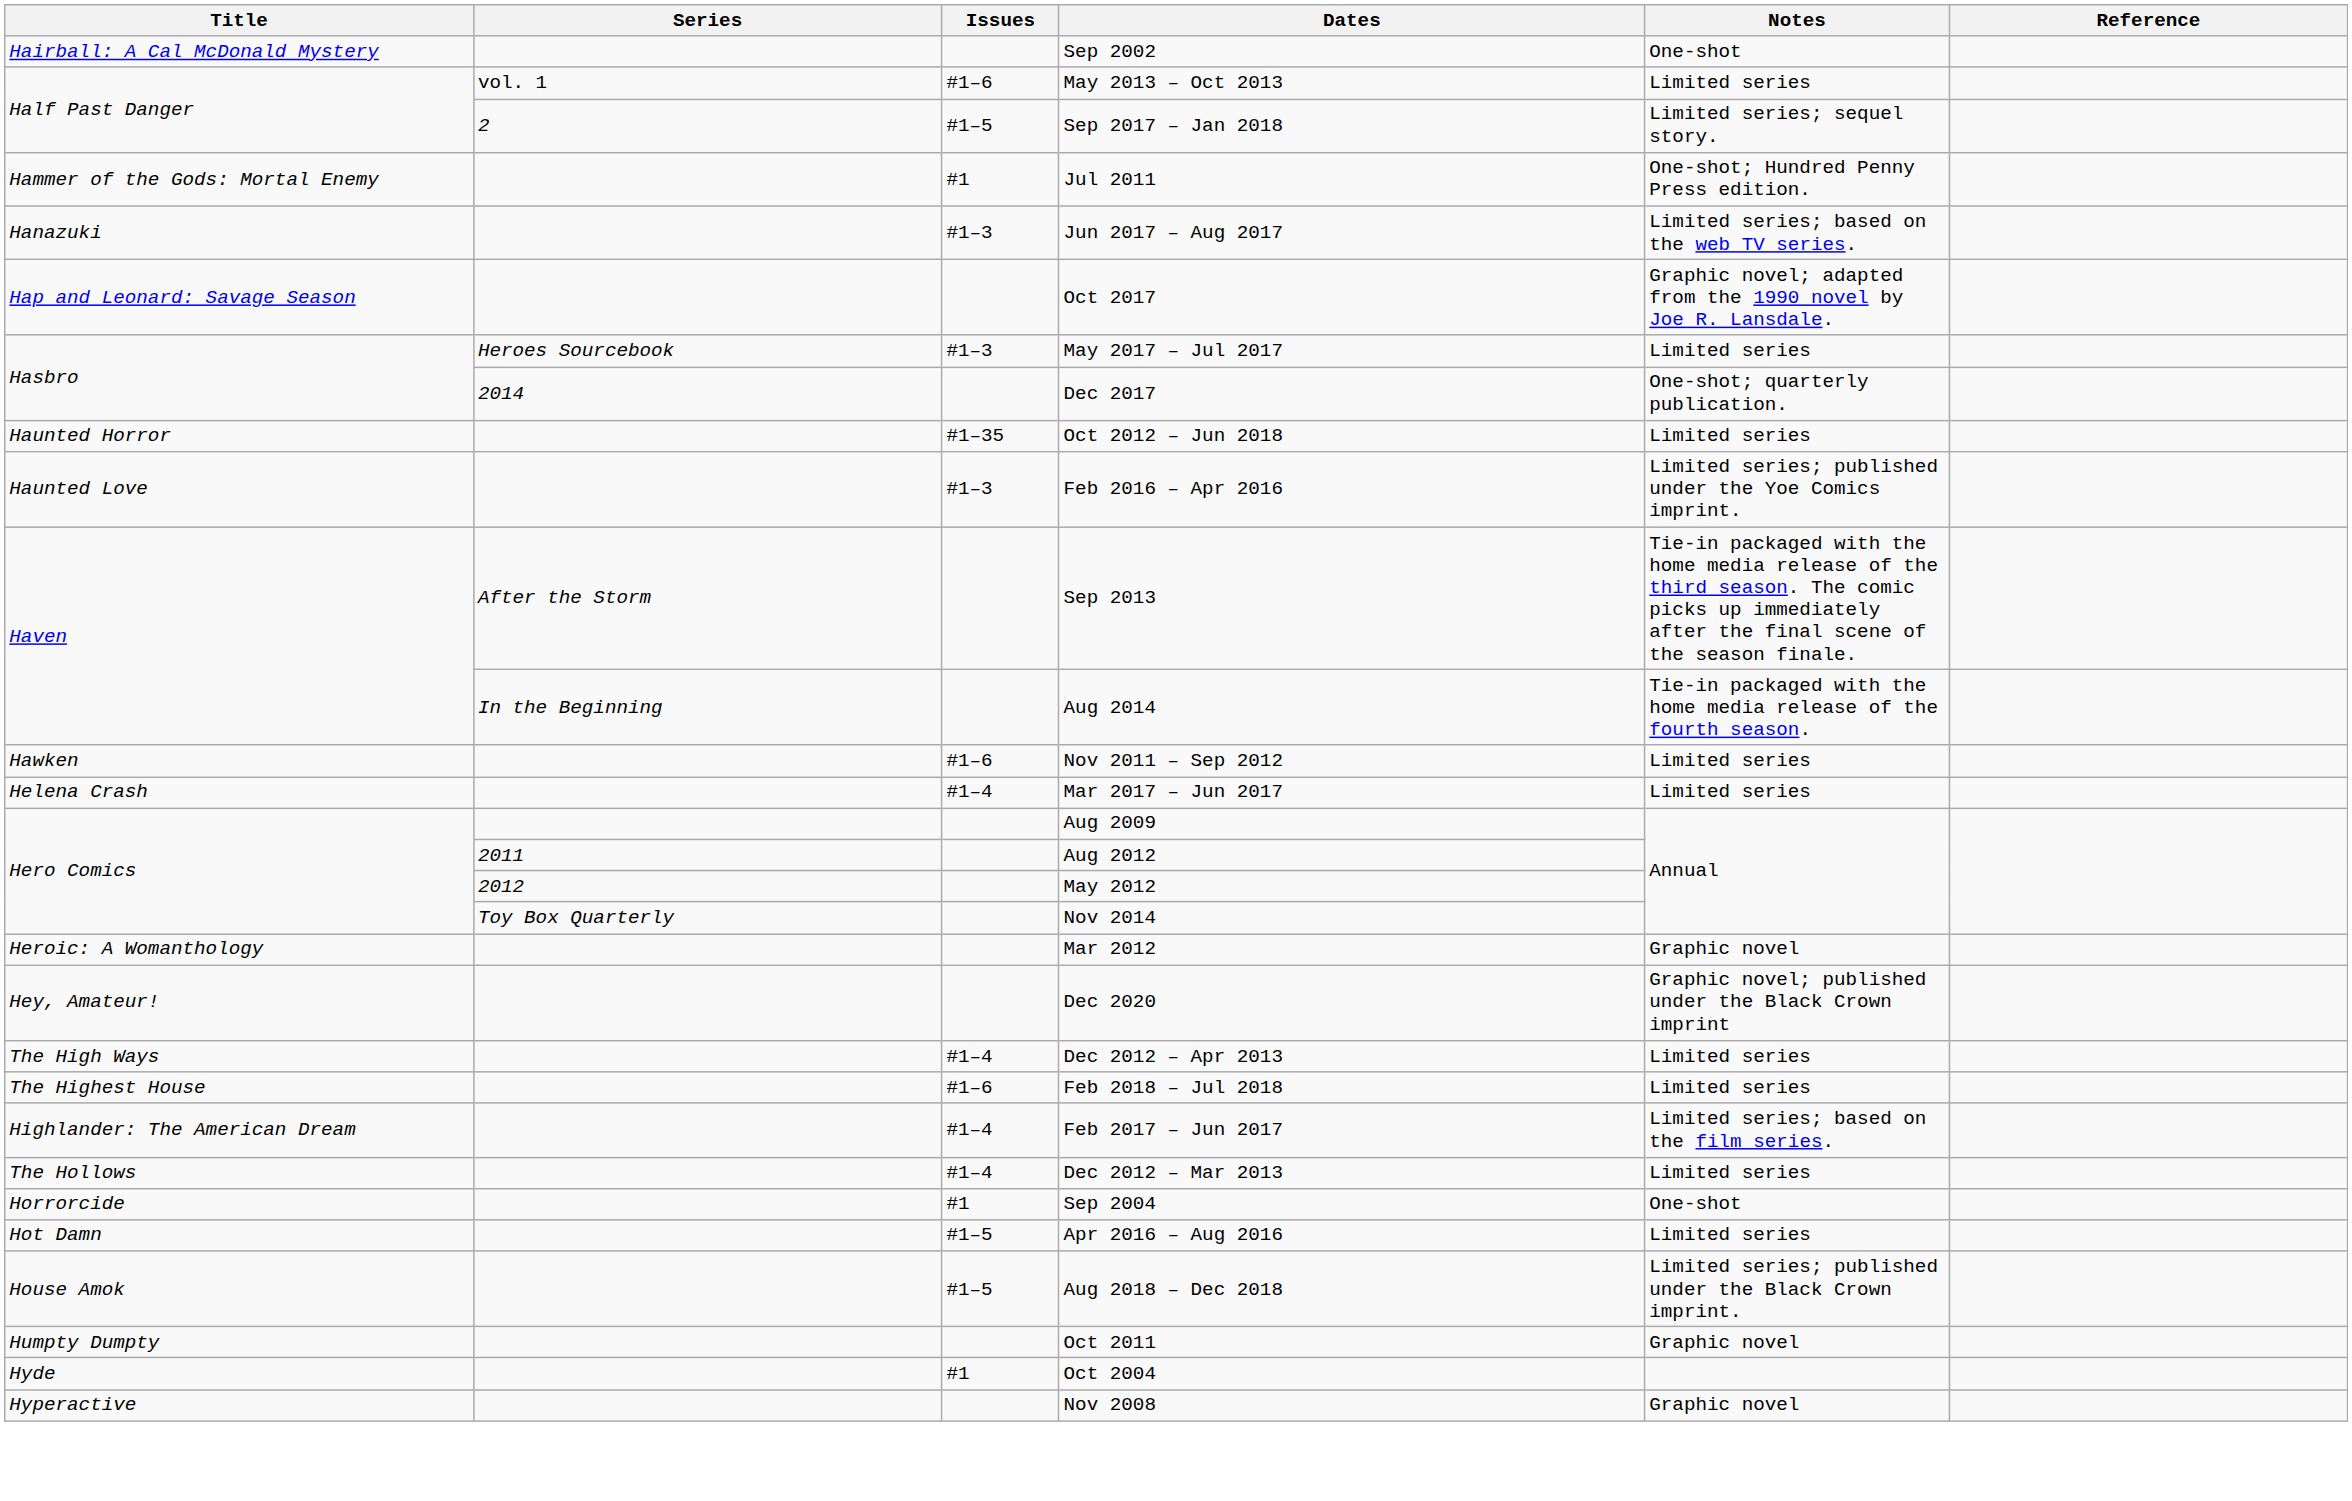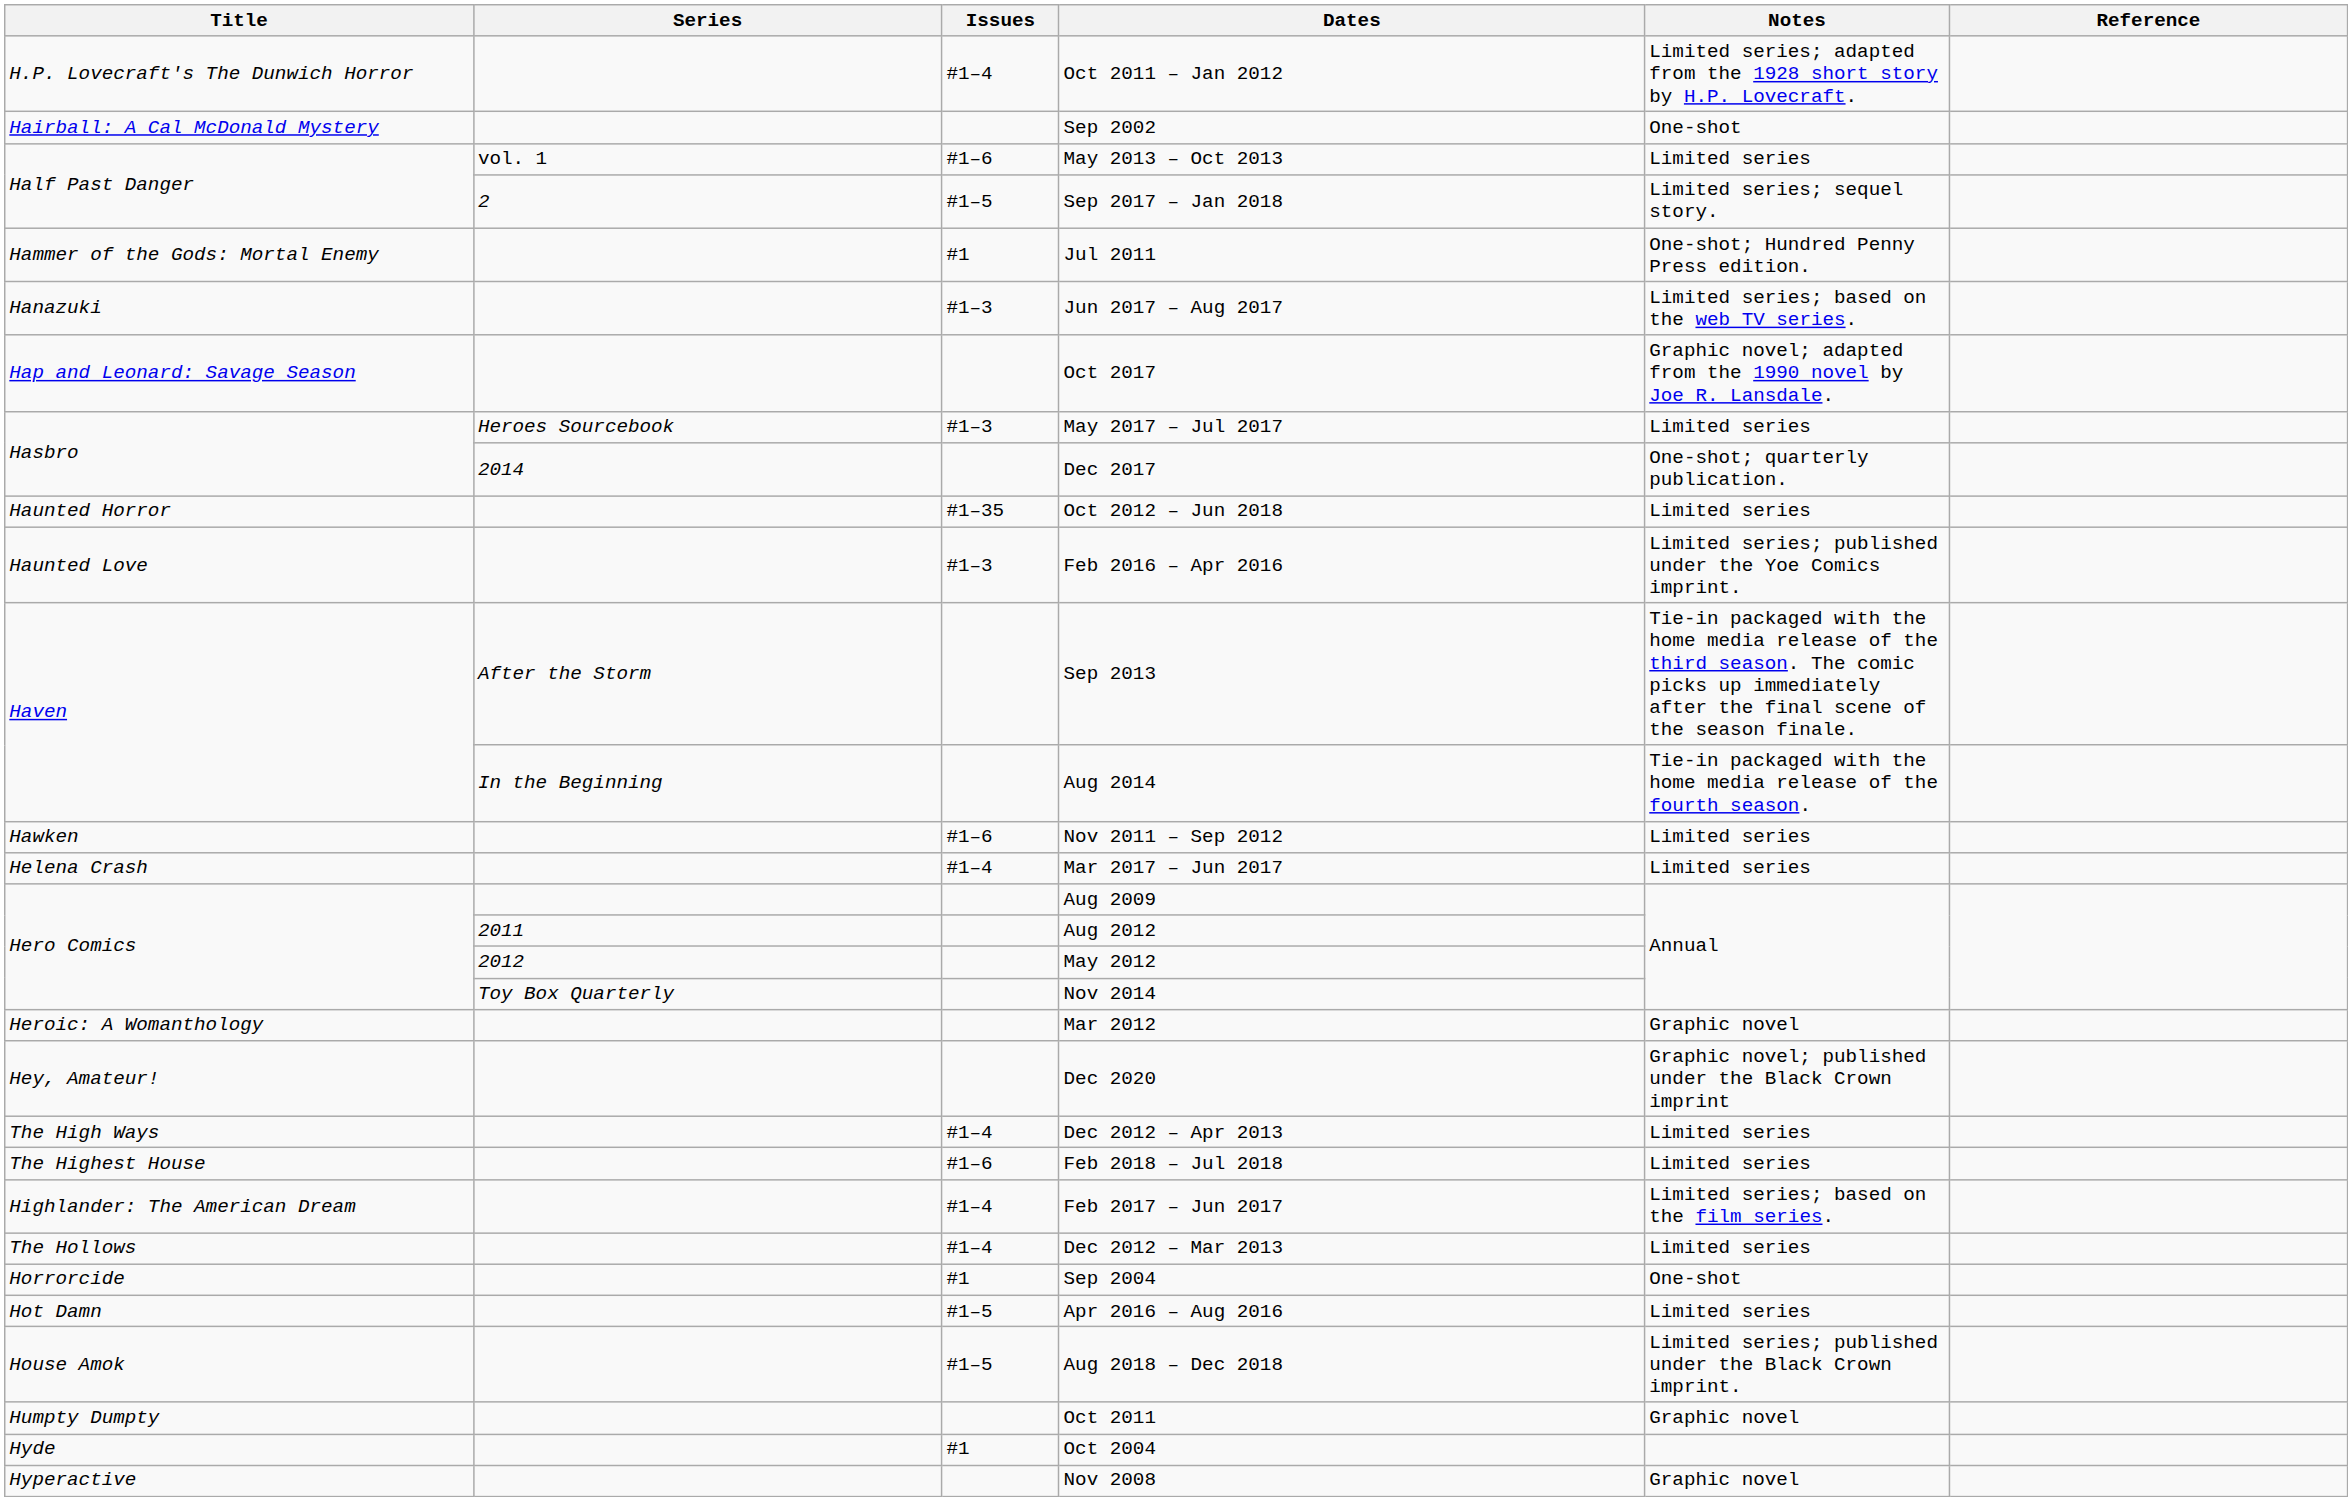+ row: H.P. Lovecraft's The Dunwich Horror | #1–4 | Oct 2011 – Jan 2012 | Limited series; adapted from the 1928 short story by H.P. Lovecraft.
